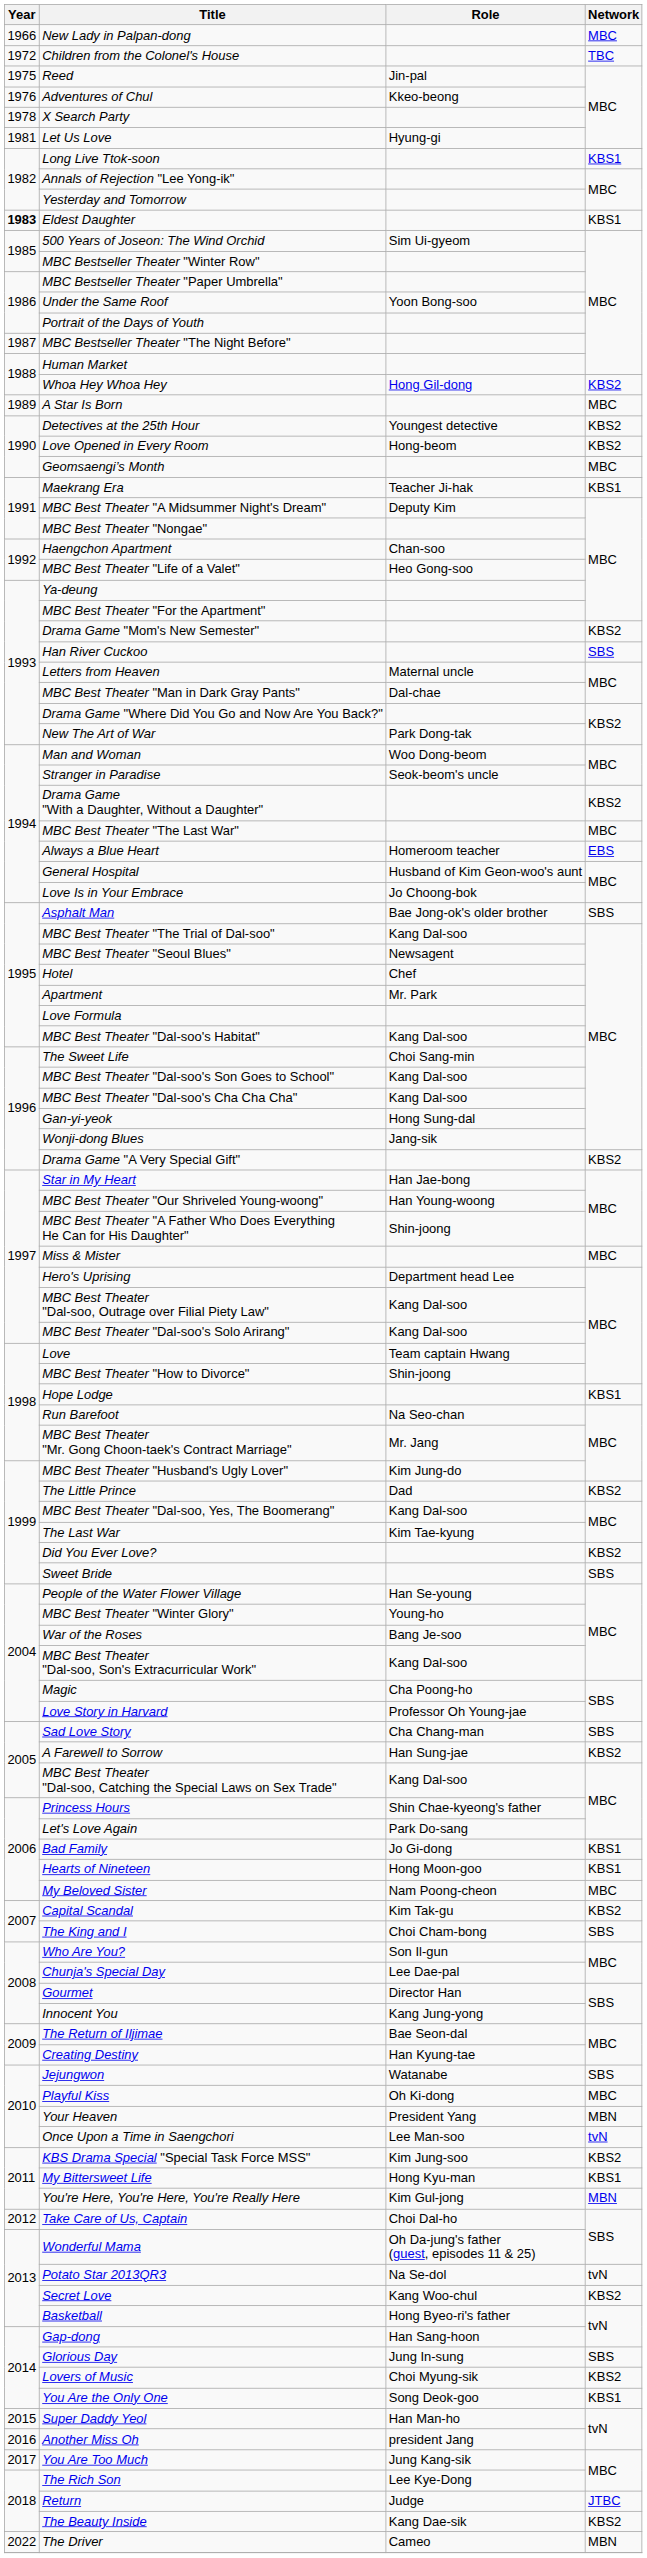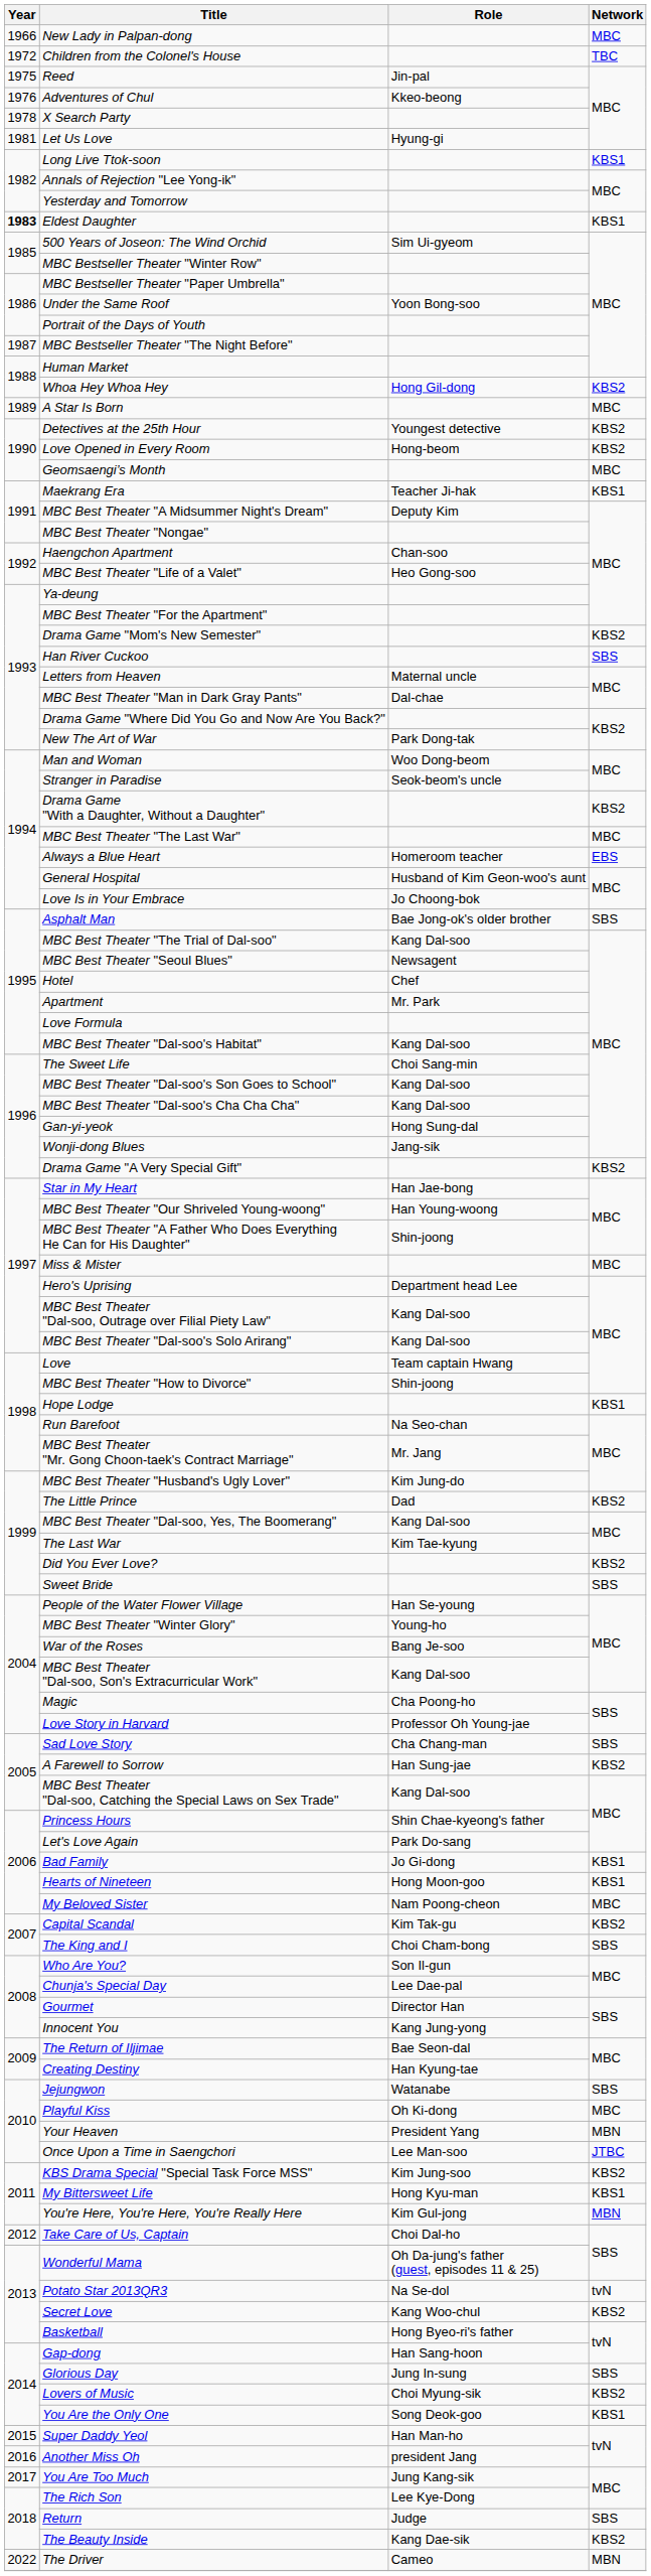Once Upon a Time in Saengchori | Network: tvN -> JTBC
Return | Network: JTBC -> SBS
